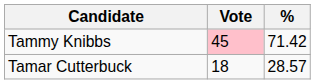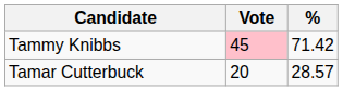Tamar Cutterbuck | Vote: 18 -> 20
